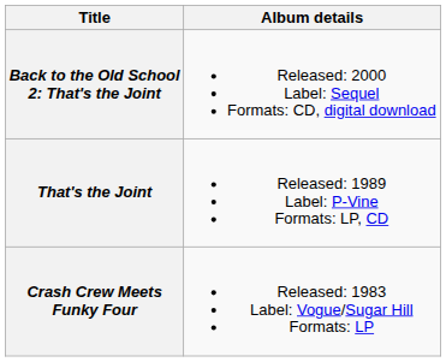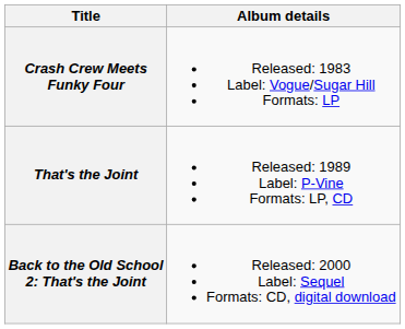rows swapped: Crash Crew Meets Funky Four <-> Back to the Old School 2: That's the Joint
